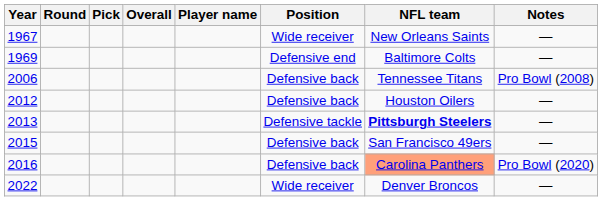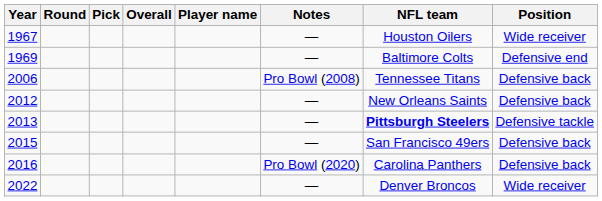columns swapped: Position <-> Notes
1967 | NFL team: New Orleans Saints -> Houston Oilers
2012 | NFL team: Houston Oilers -> New Orleans Saints
2016 | NFL team: lightsalmon background -> no background
